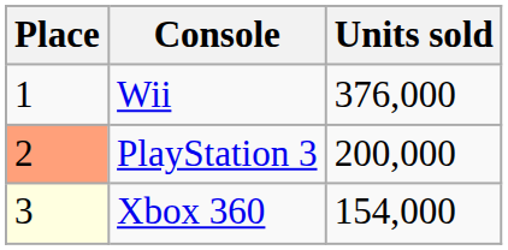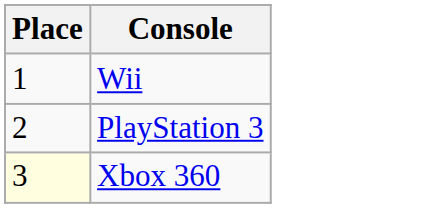- column: Units sold | 376,000 | 200,000 | 154,000
PlayStation 3 | Place: lightsalmon background -> no background
